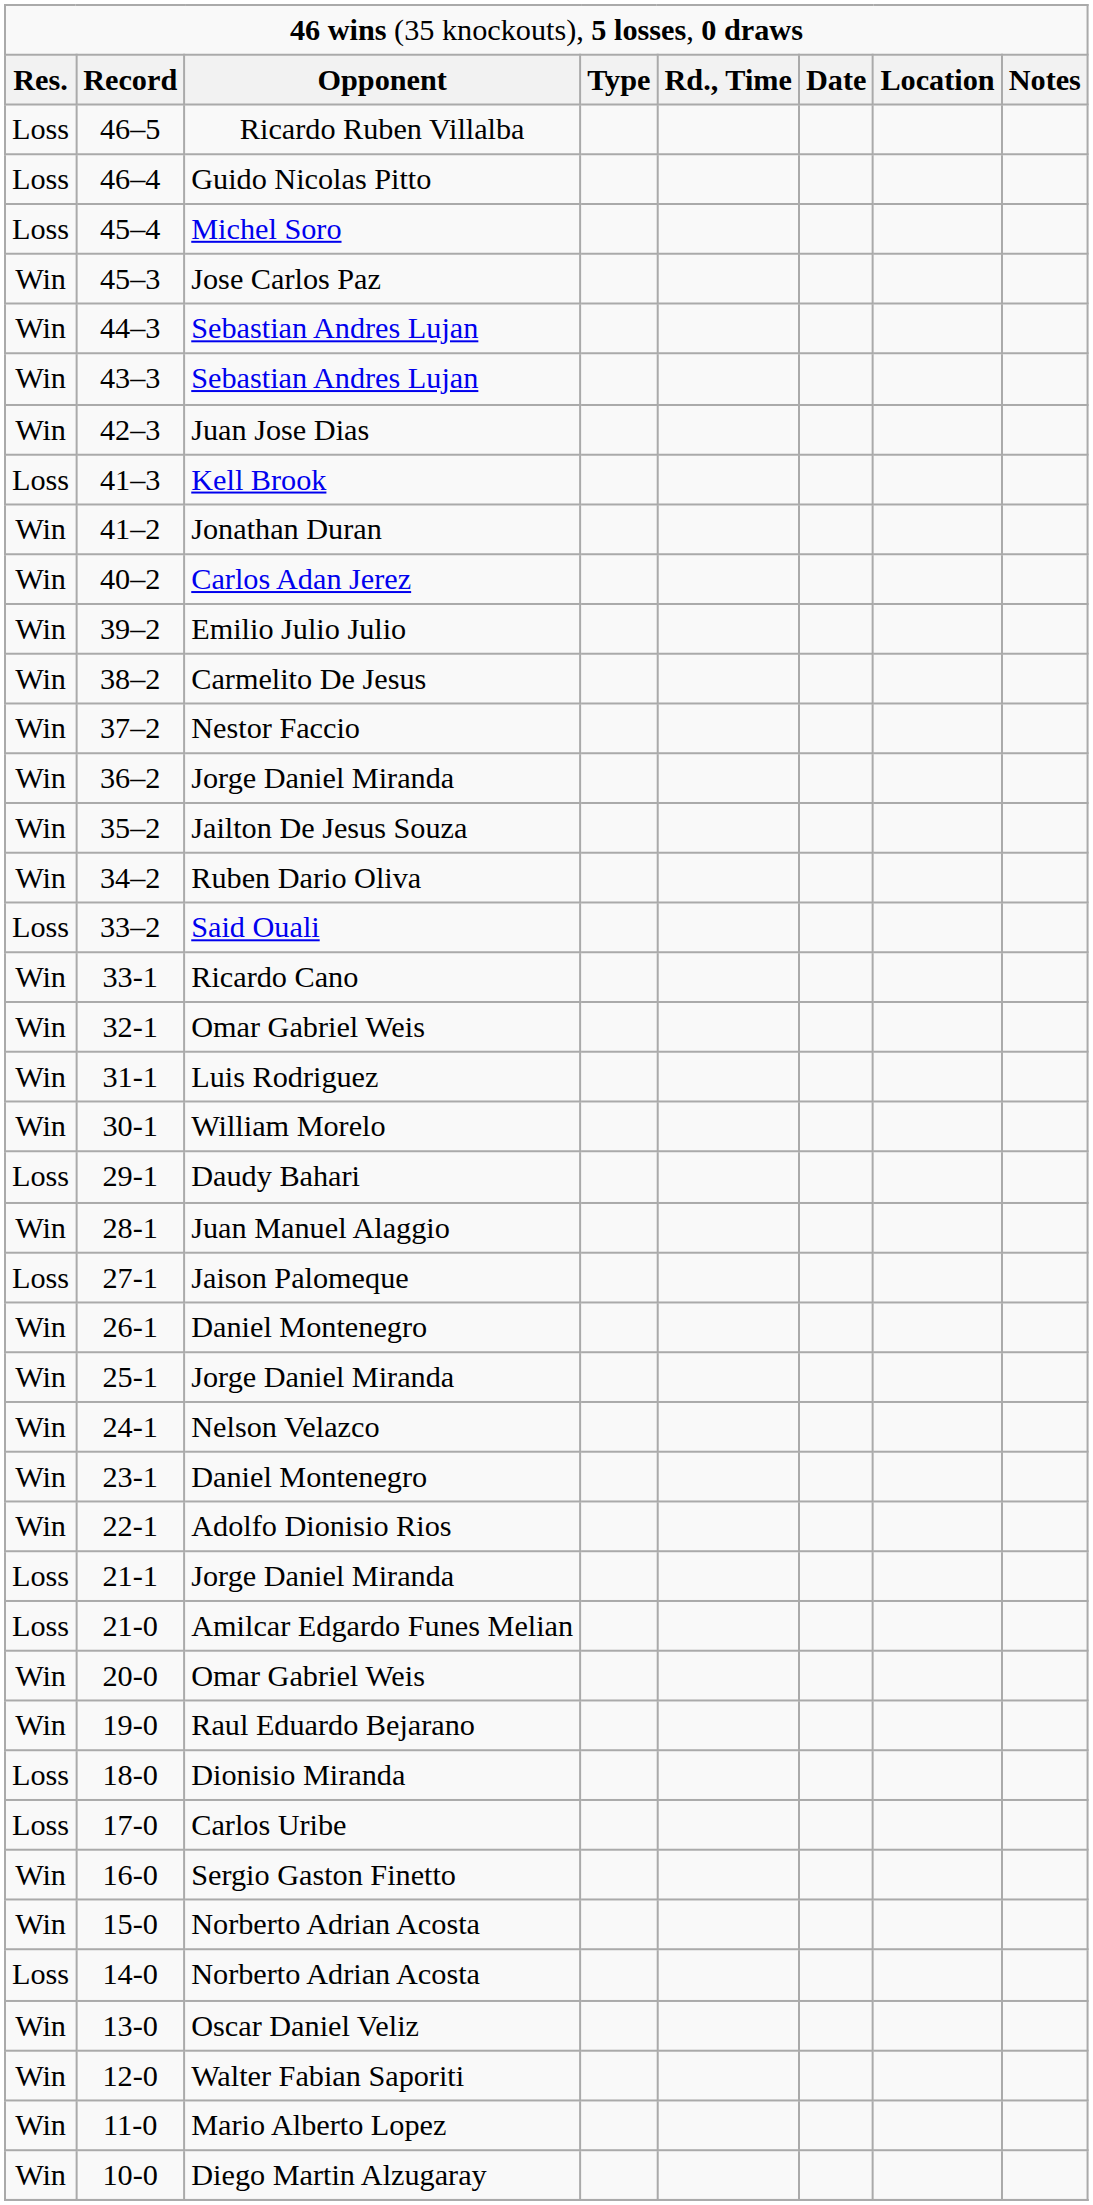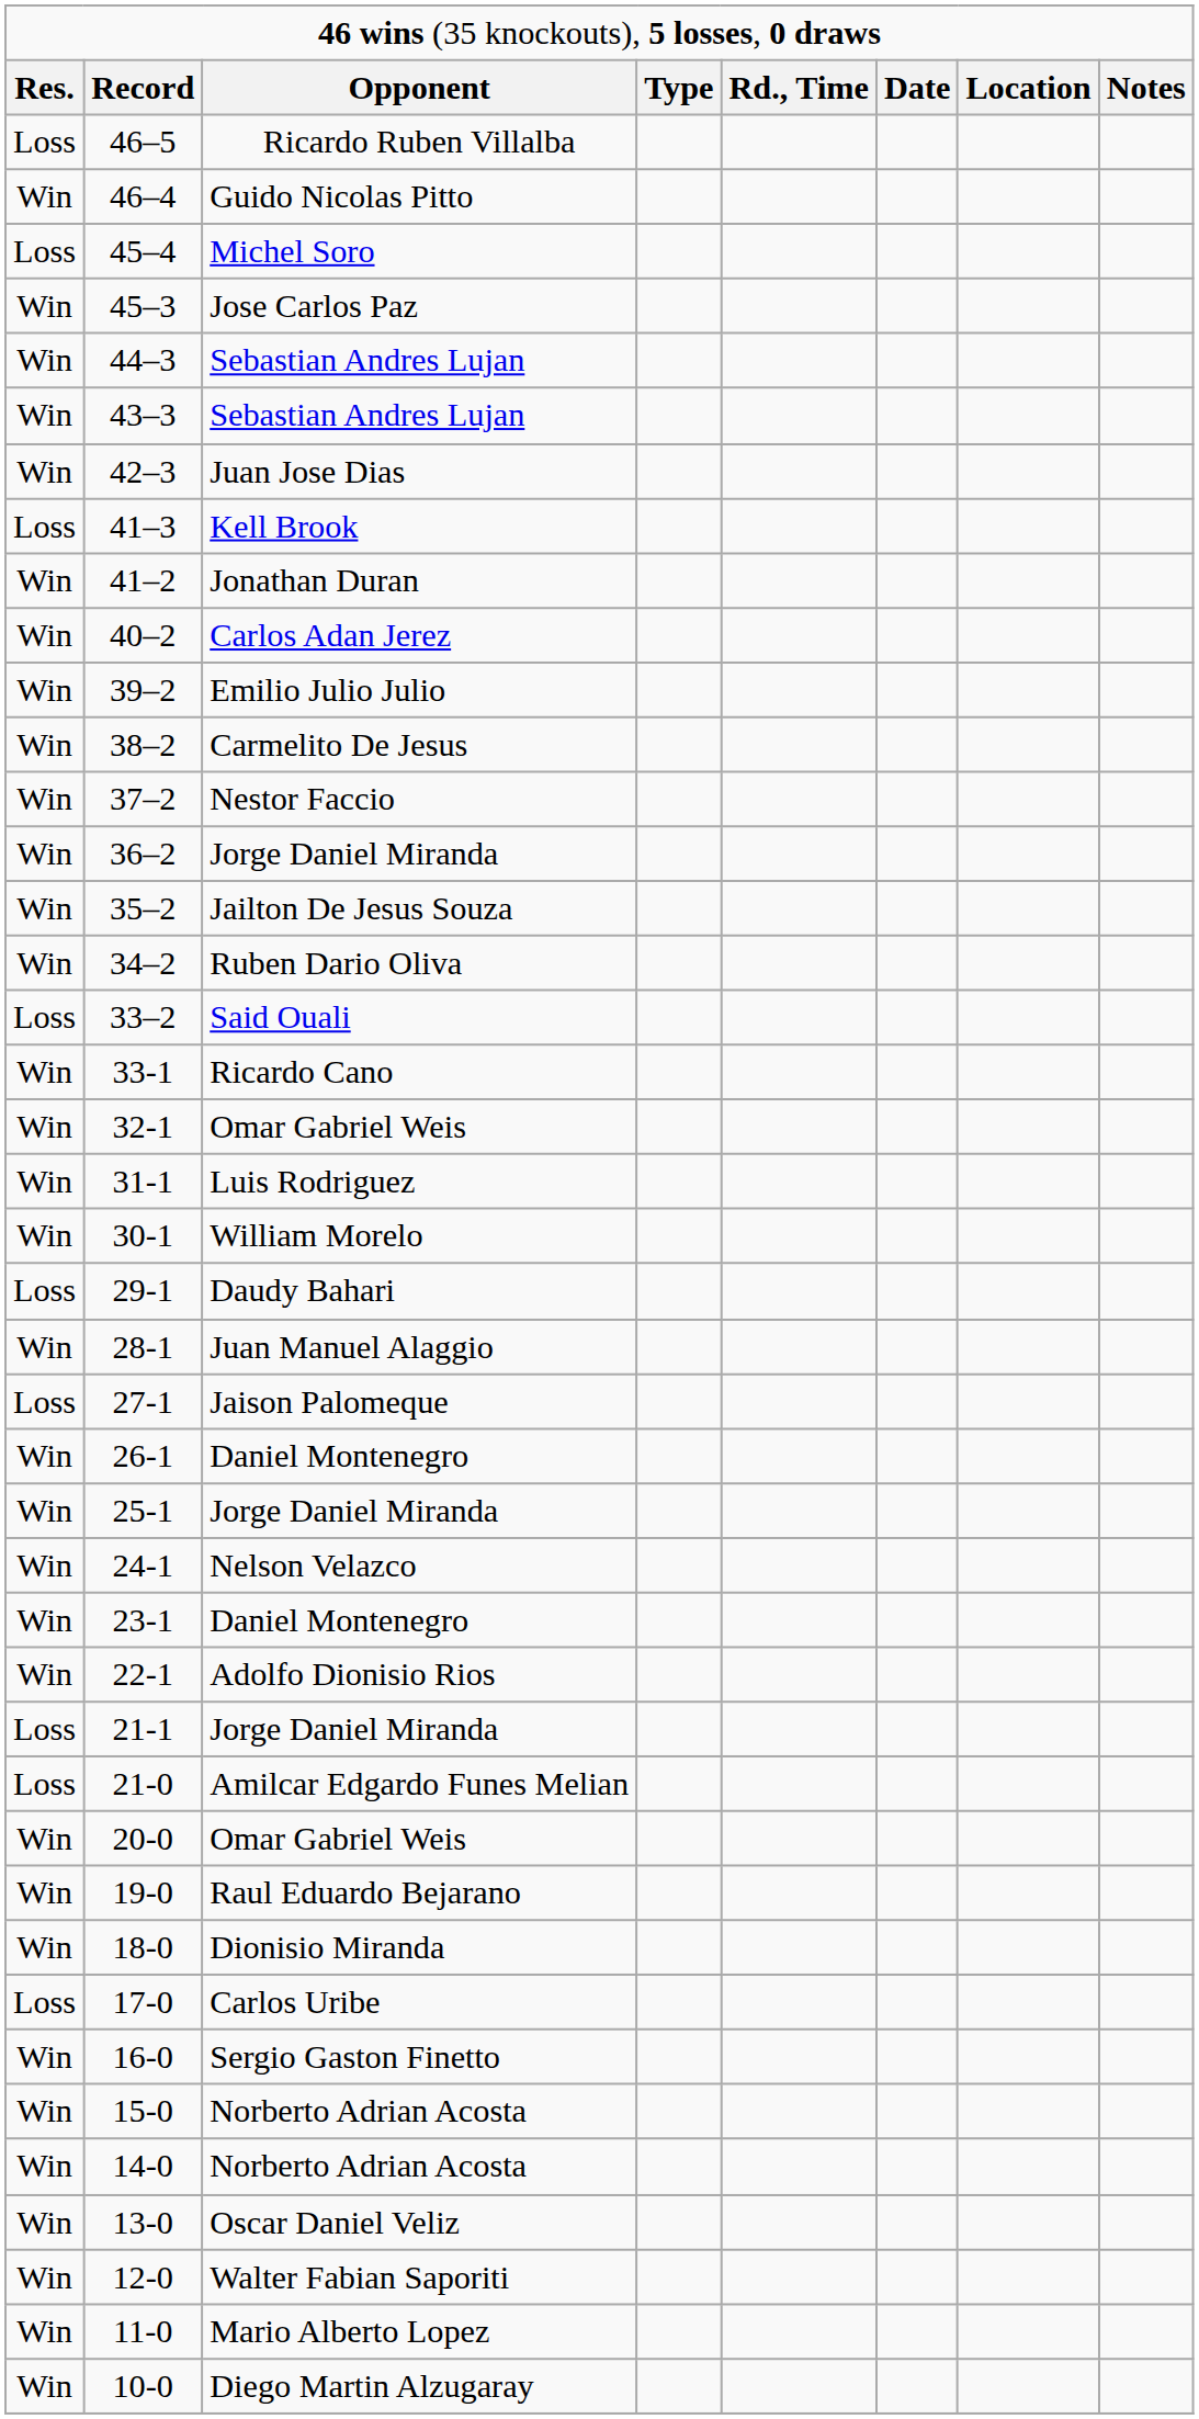46–4 | column 1: Loss -> Win
18-0 | column 1: Loss -> Win
14-0 | column 1: Loss -> Win
